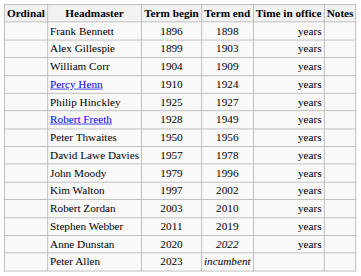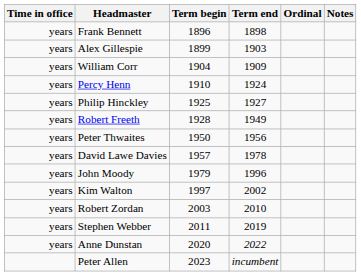columns swapped: Ordinal <-> Time in office
